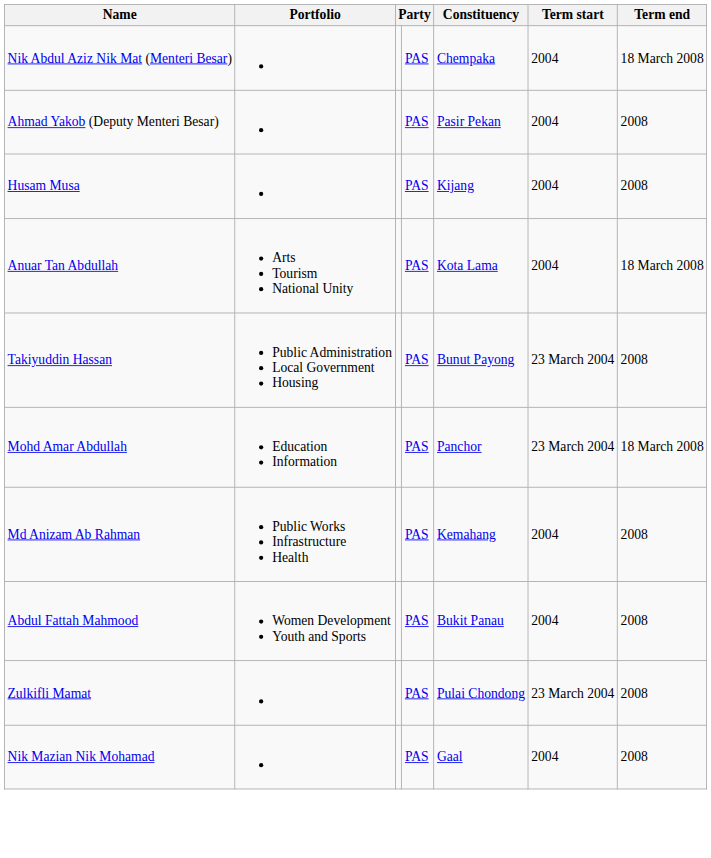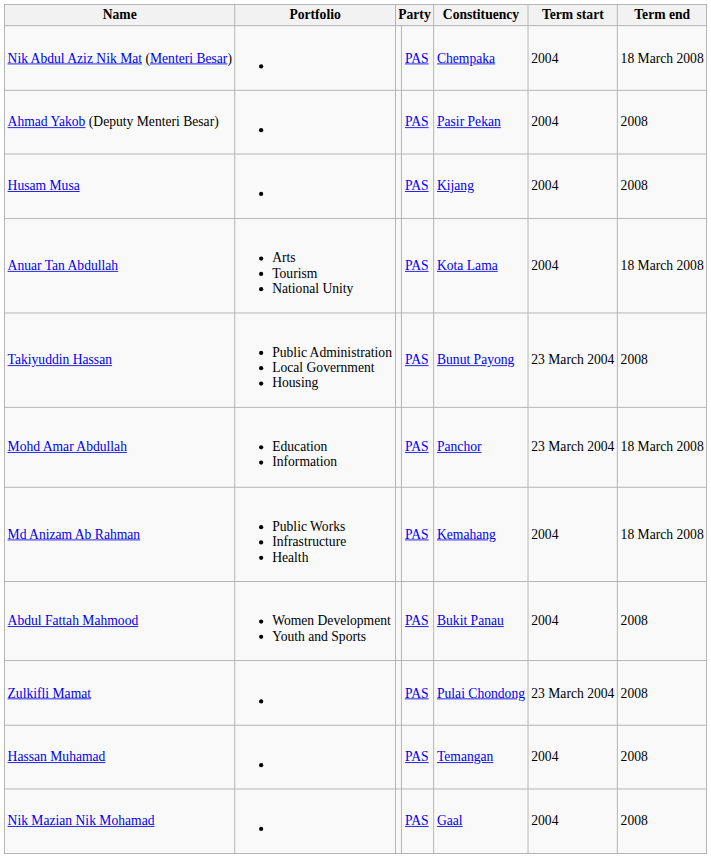Md Anizam Ab Rahman | Term end: 2008 -> 18 March 2008
+ row: Hassan Muhamad | PAS | Temangan | 2004 | 2008
